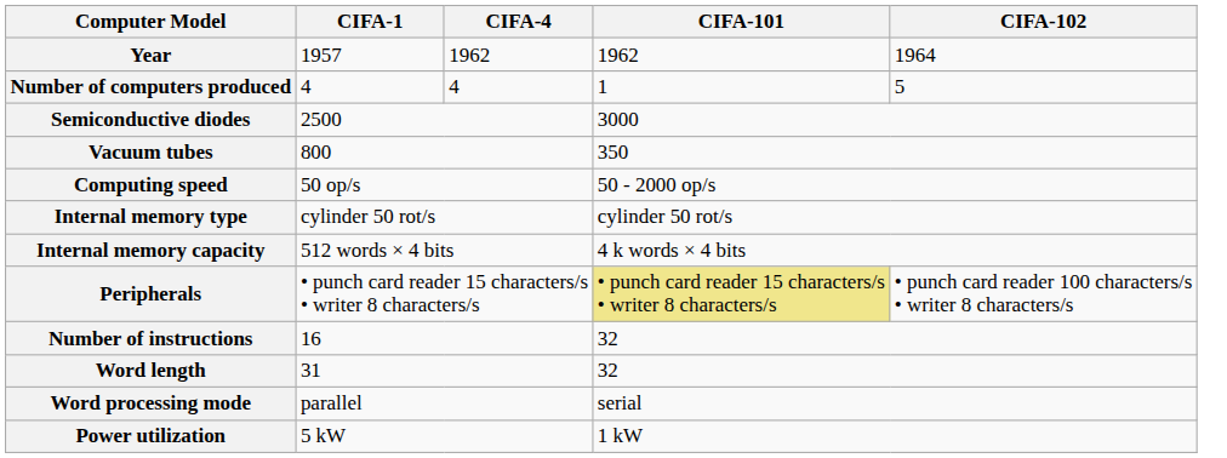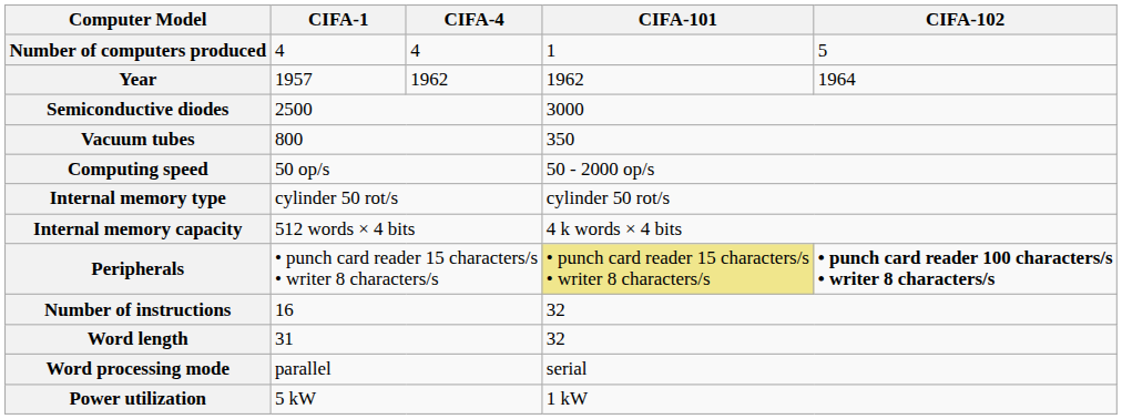rows swapped: Year <-> Number of computers produced
Peripherals | CIFA-102: normal -> bold
